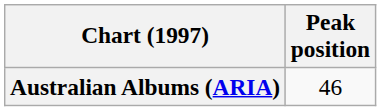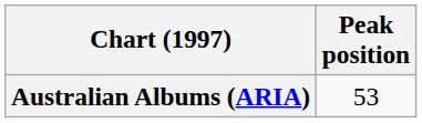Australian Albums (ARIA) | Peak position: 46 -> 53
